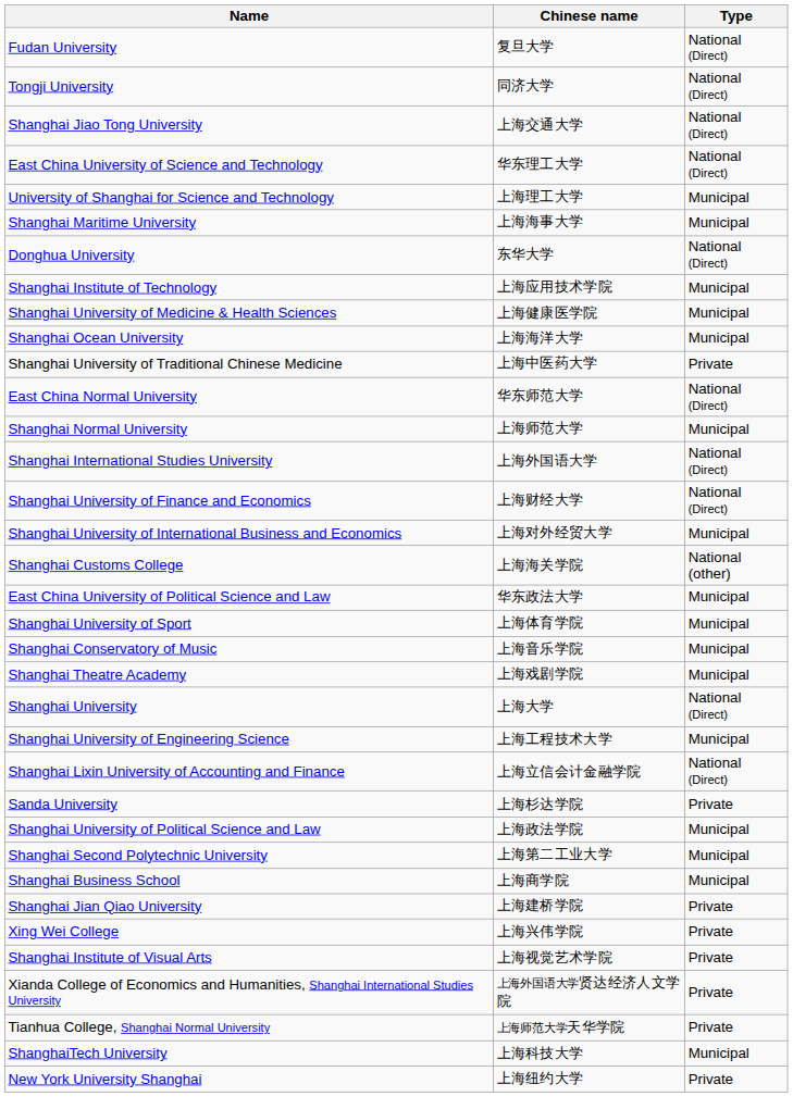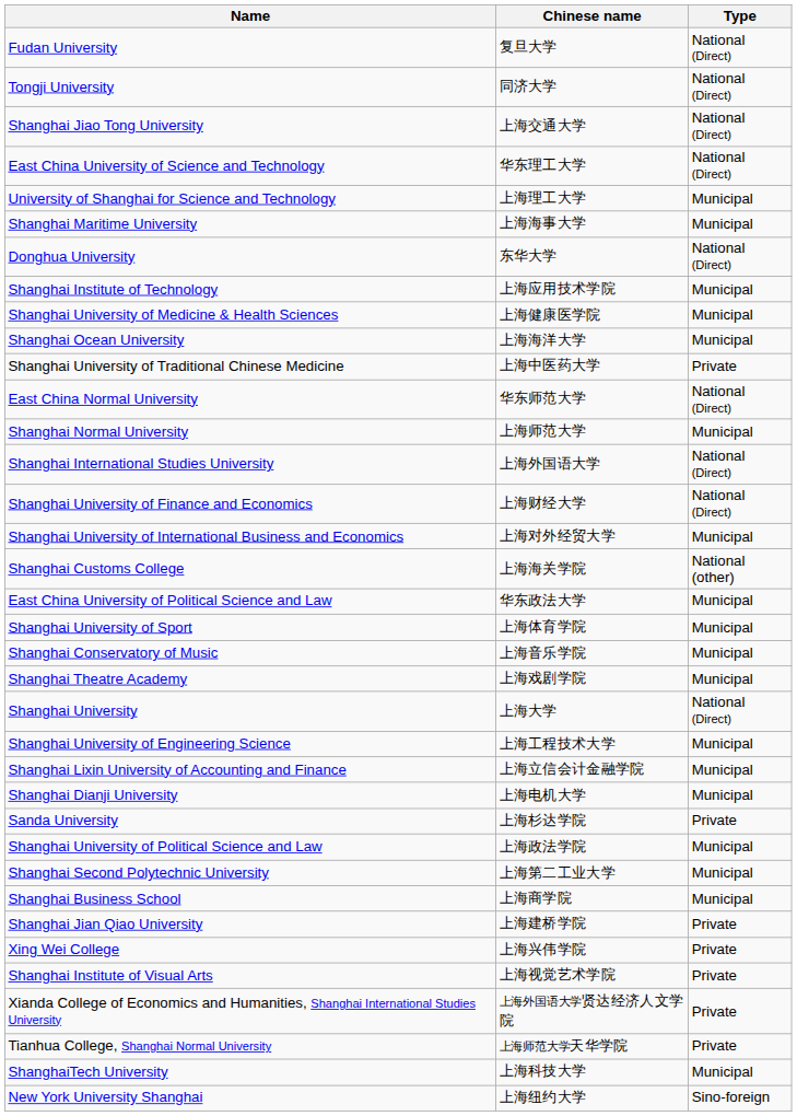Shanghai Lixin University of Accounting and Finance | Type: National (Direct) -> Municipal
+ row: Shanghai Dianji University | 上海电机大学 | Municipal
New York University Shanghai | Type: Private -> Sino-foreign
